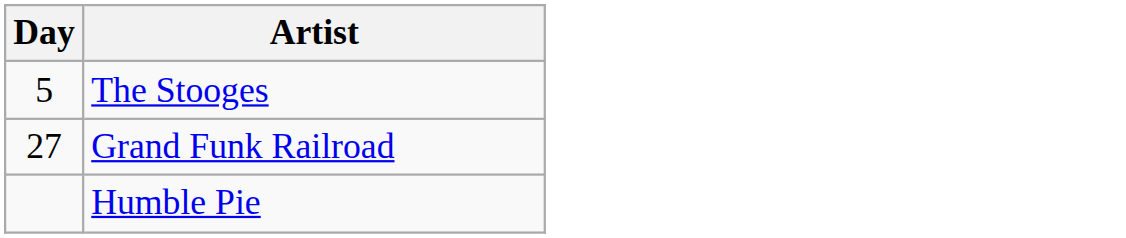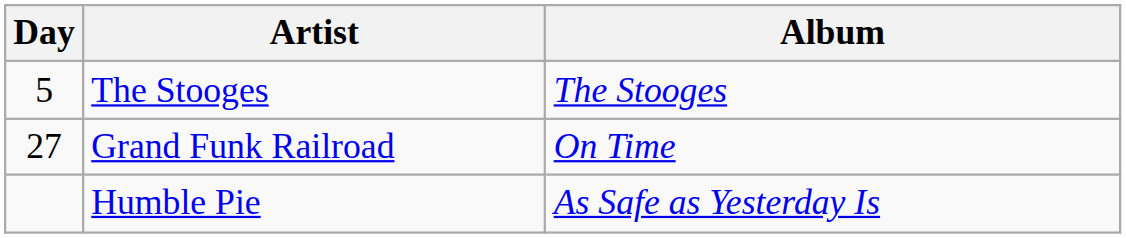+ column: Album | The Stooges | On Time | As Safe as Yesterday Is
